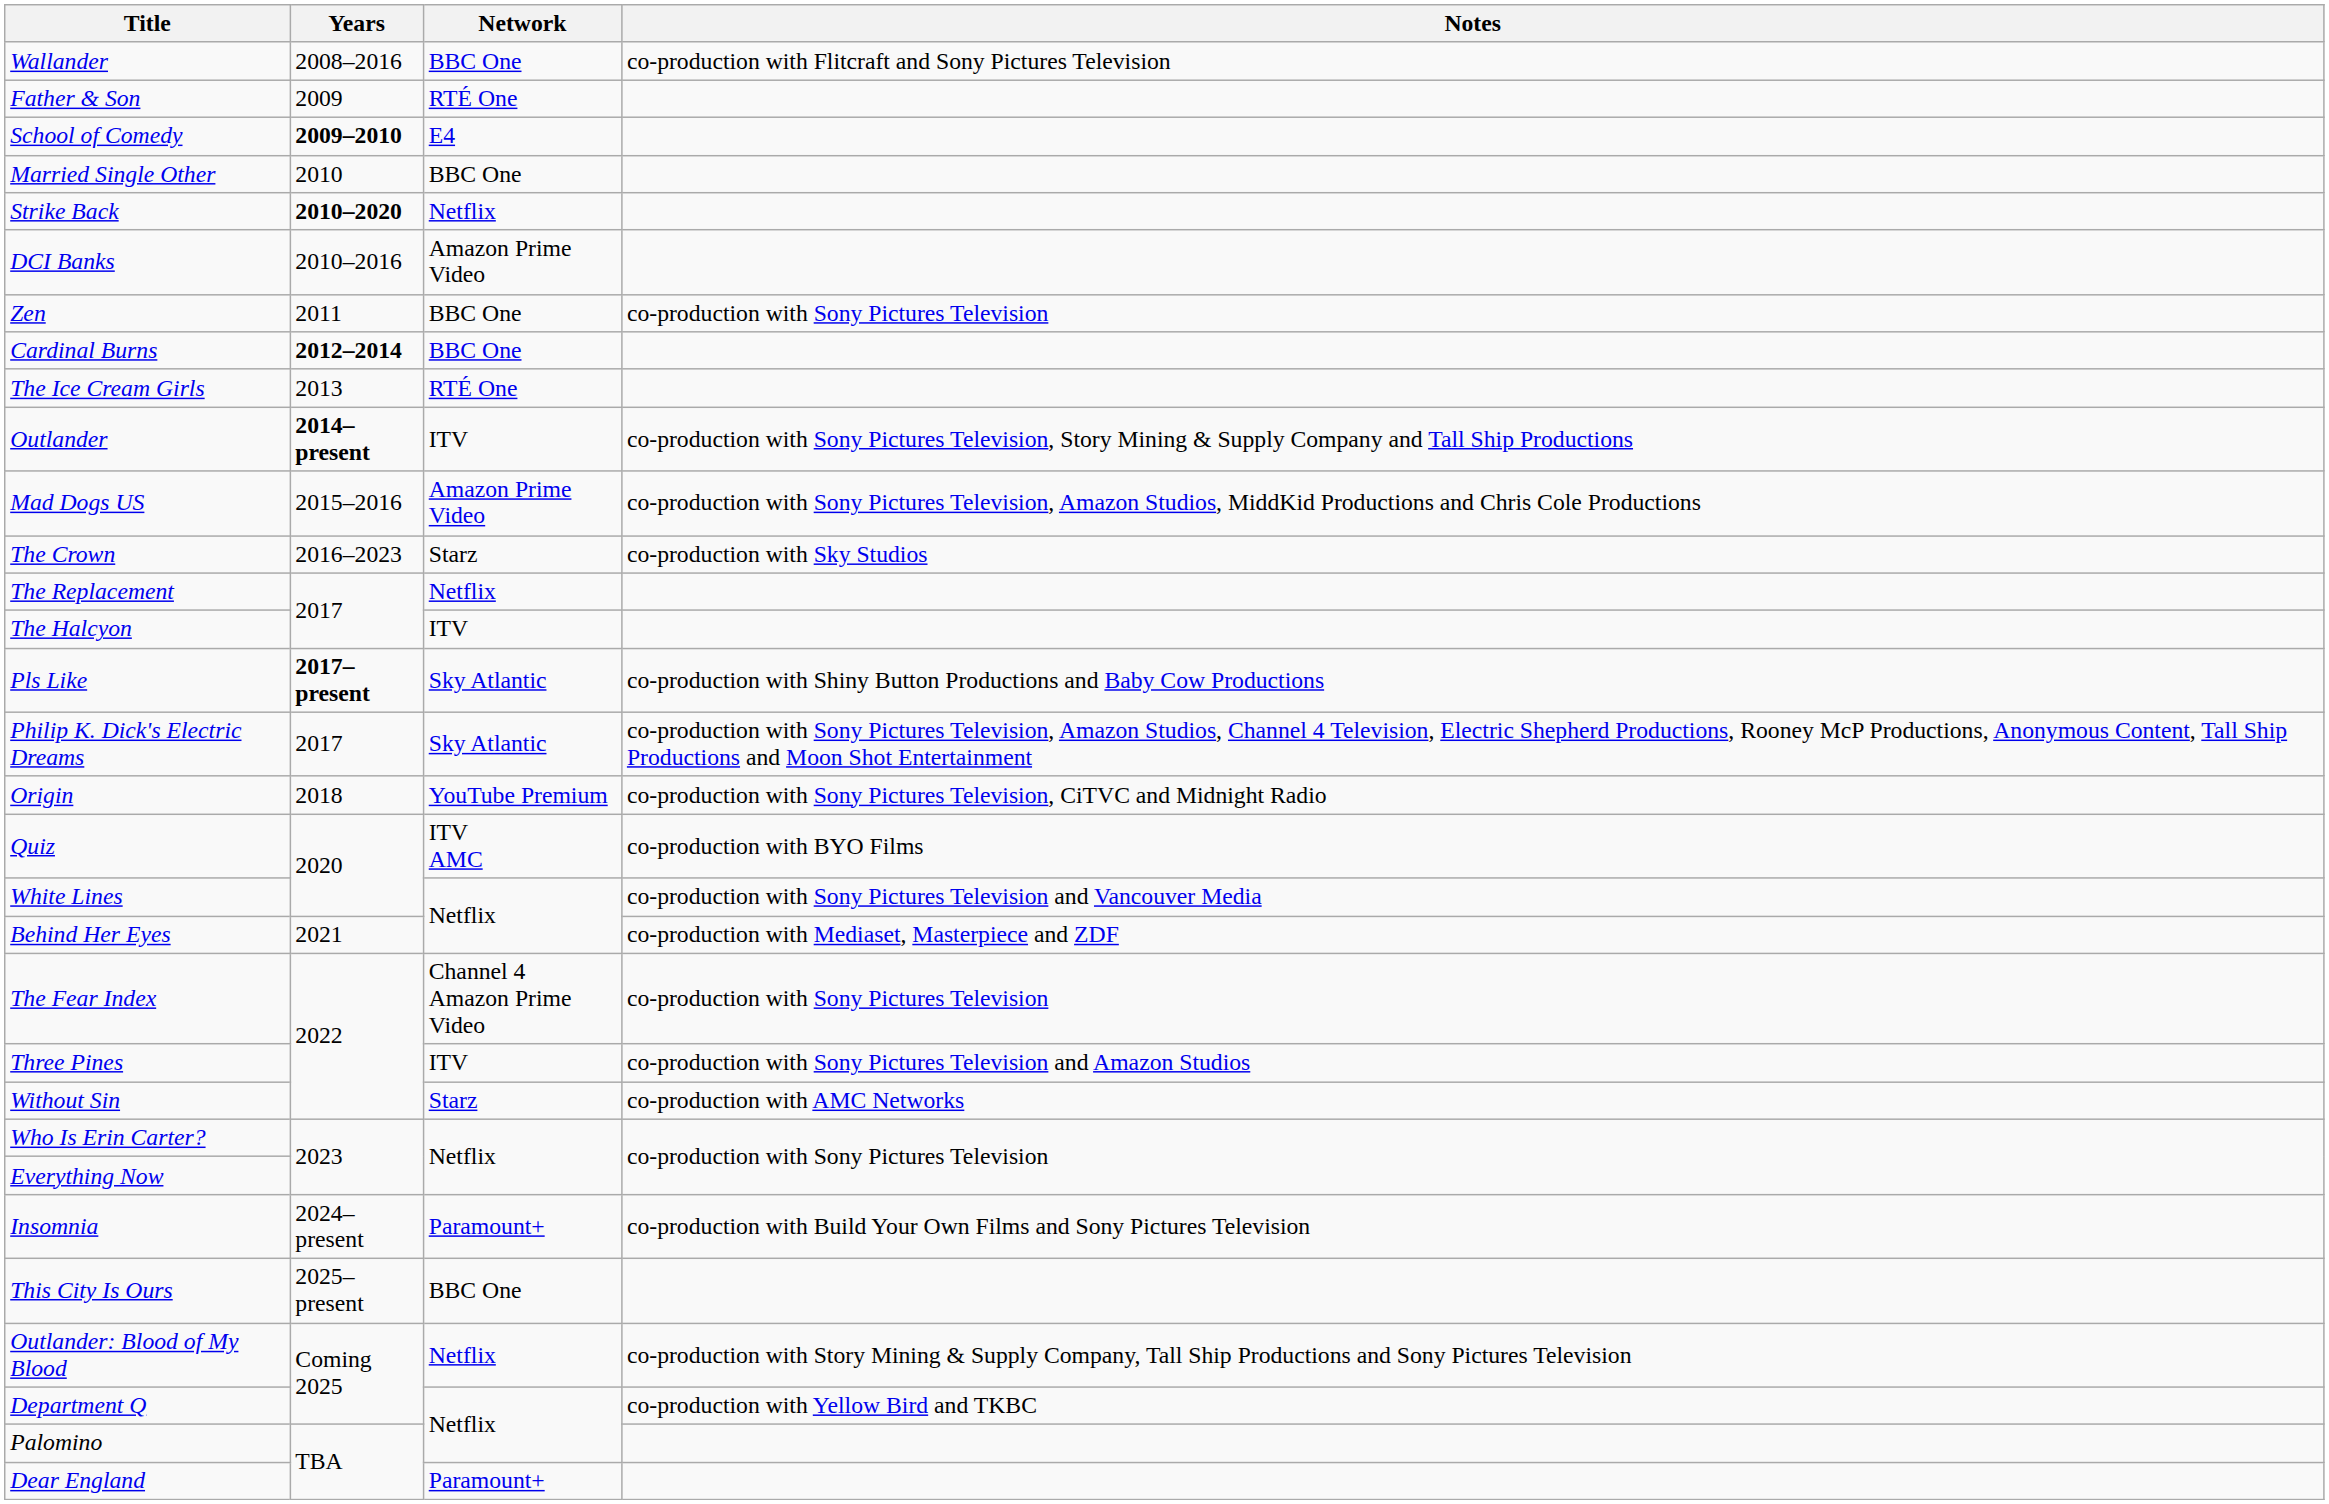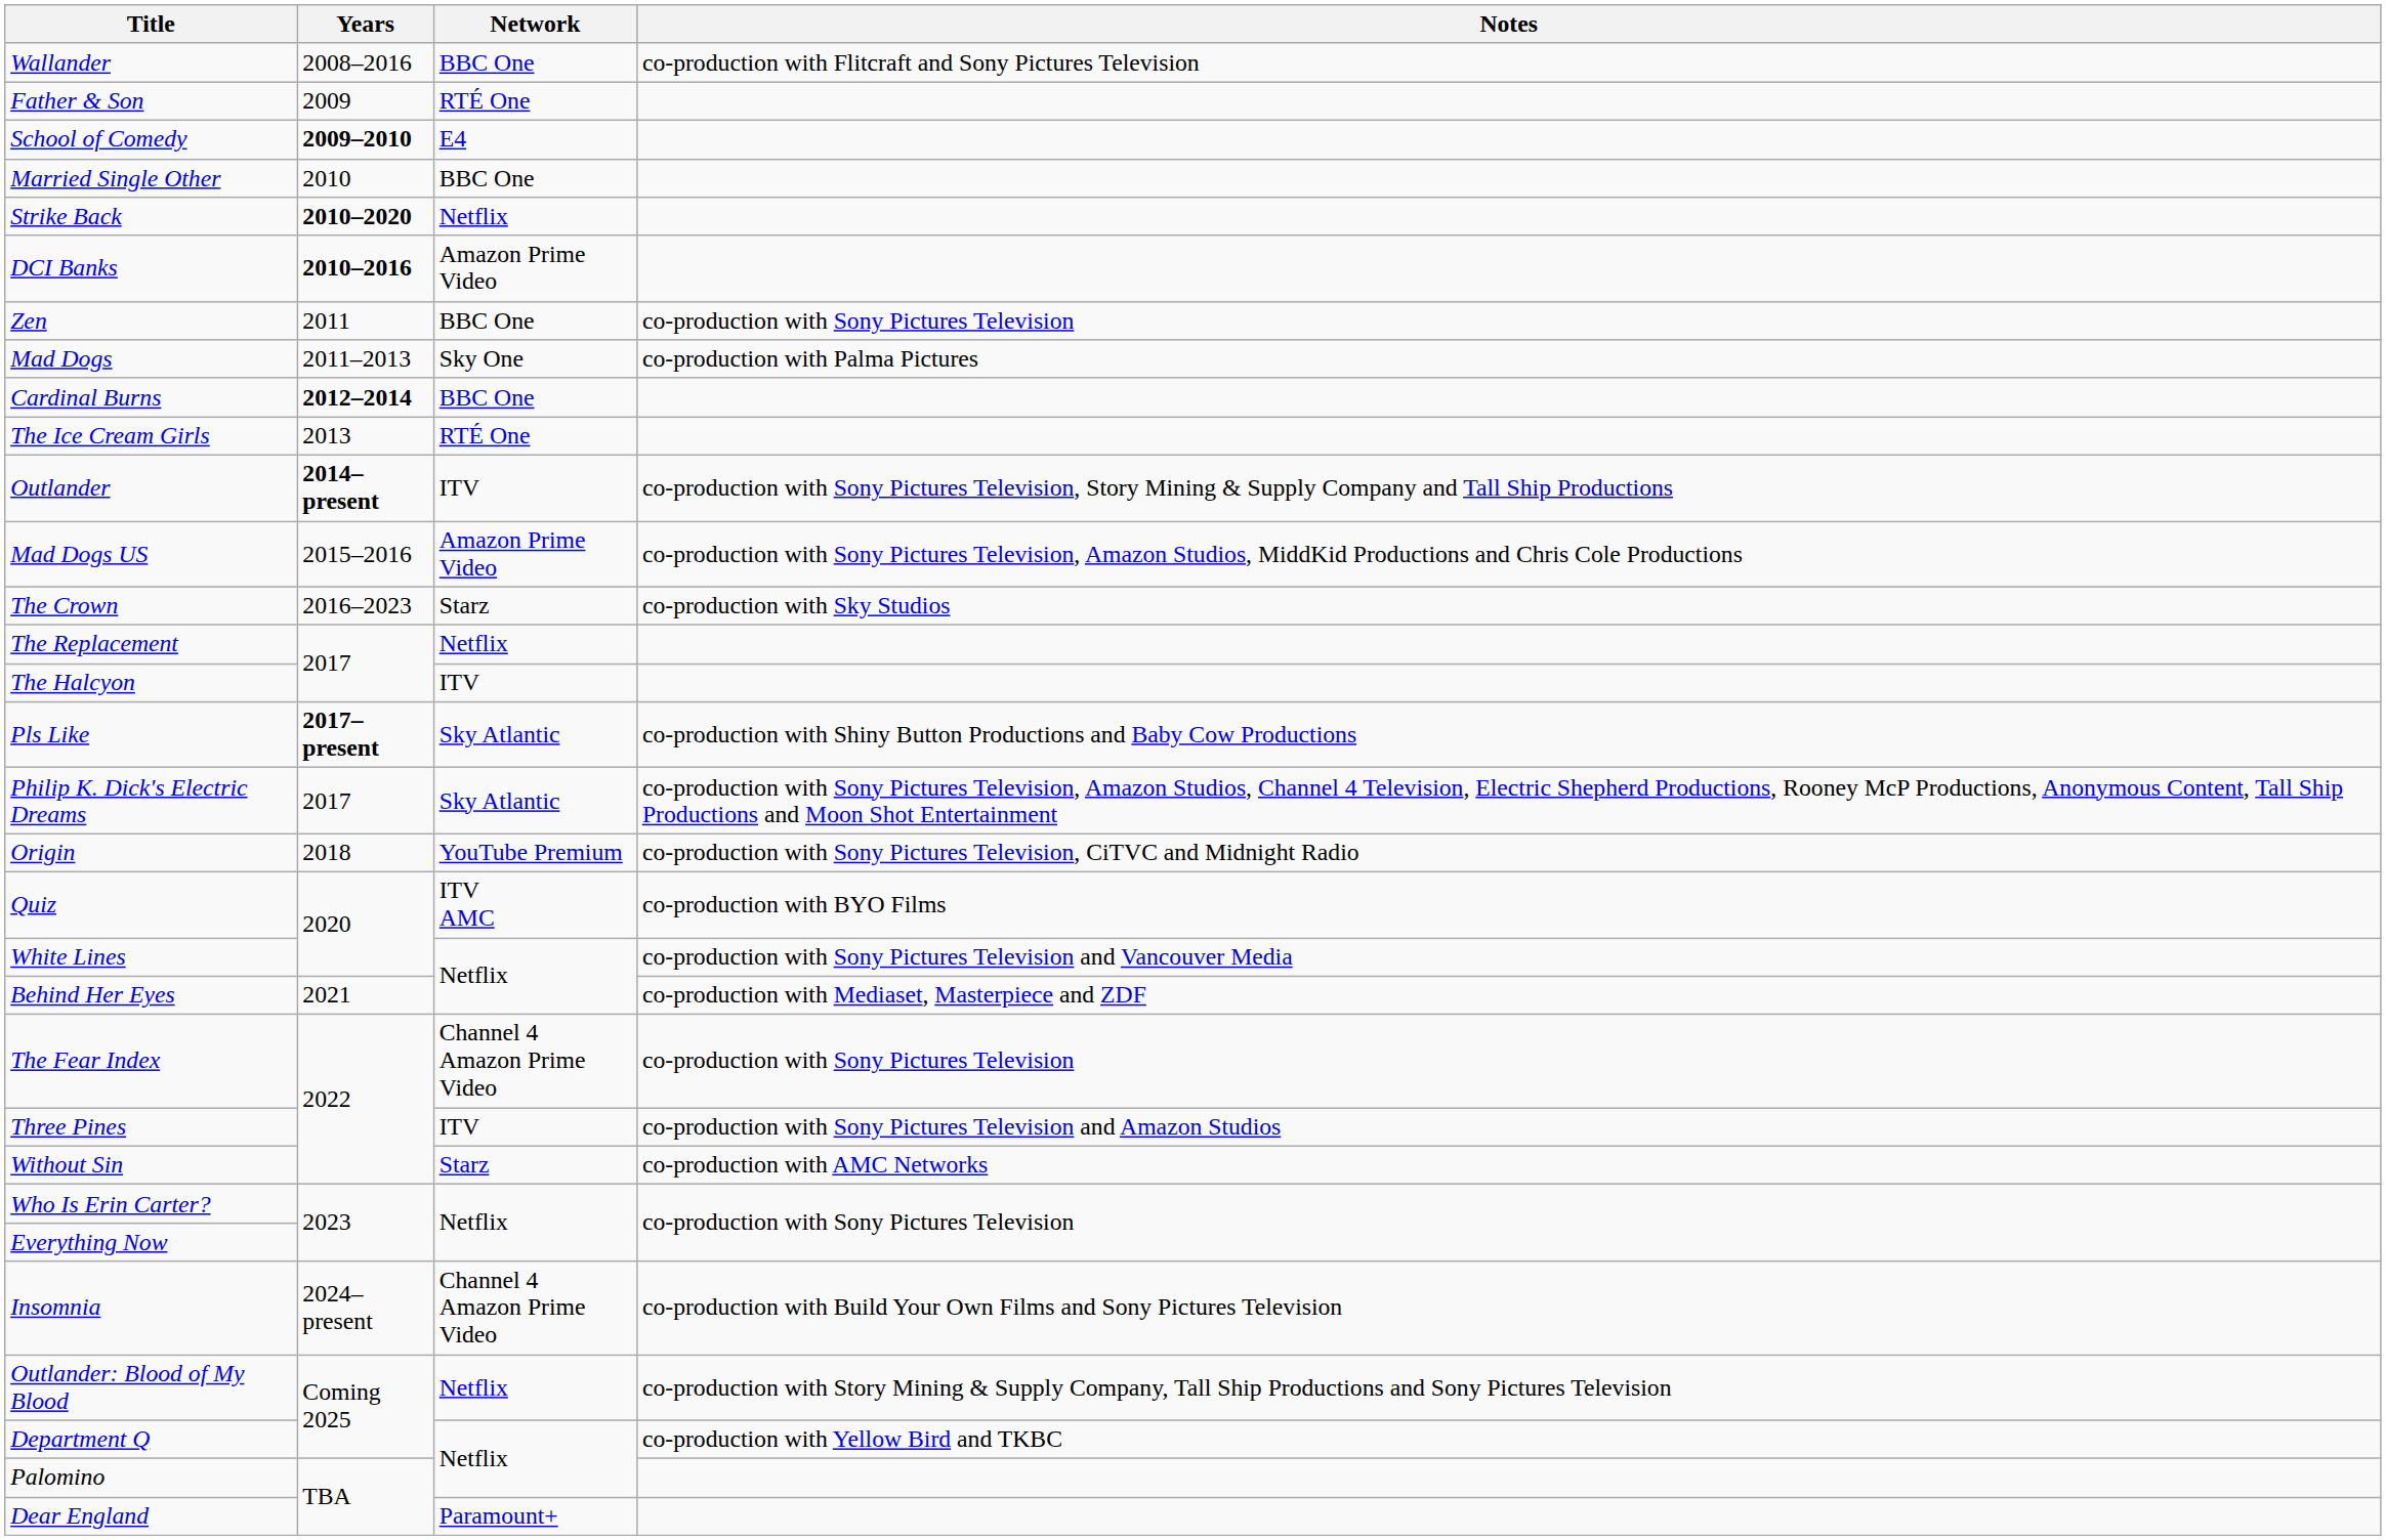DCI Banks | Years: normal -> bold
+ row: Mad Dogs | 2011–2013 | Sky One | co-production with Palma Pictures
Insomnia | Network: Paramount+ -> Channel 4 Amazon Prime Video
- row: This City Is Ours | 2025–present | BBC One
